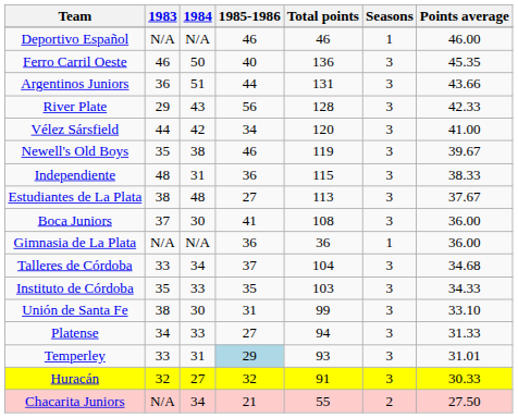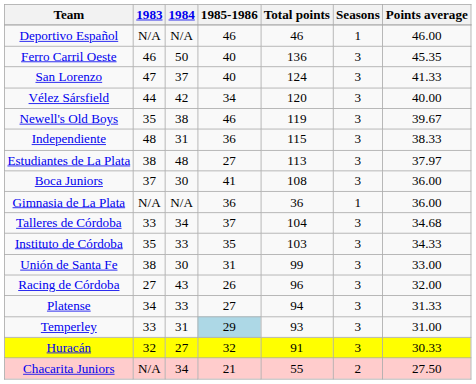- row: Argentinos Juniors | 36 | 51 | 44 | 131 | 3 | 43.66
- row: River Plate | 29 | 43 | 56 | 128 | 3 | 42.33
+ row: San Lorenzo | 47 | 37 | 40 | 124 | 3 | 41.33
Vélez Sársfield | Points average: 41.00 -> 40.00
Estudiantes de La Plata | Points average: 37.67 -> 37.97
Unión de Santa Fe | Points average: 33.10 -> 33.00
+ row: Racing de Córdoba | 27 | 43 | 26 | 96 | 3 | 32.00
Temperley | Points average: 31.01 -> 31.00
